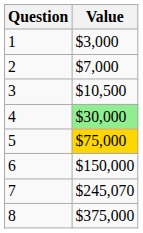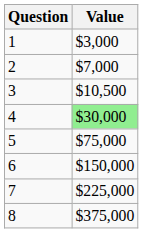5 | Value: gold background -> no background
7 | Value: $245,070 -> $225,000
